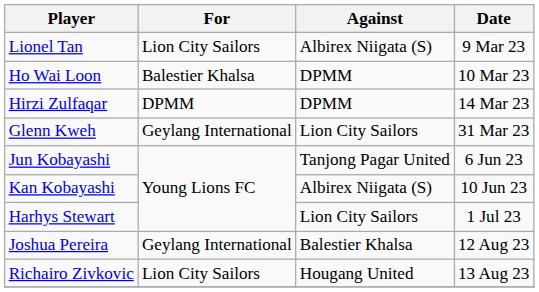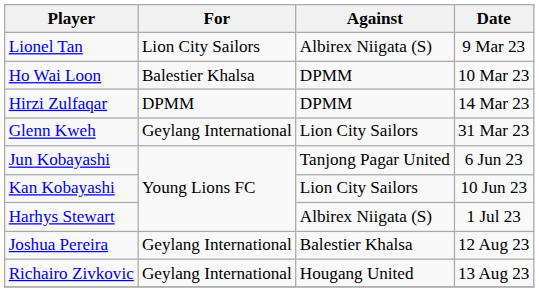Kan Kobayashi | Against: Albirex Niigata (S) -> Lion City Sailors
Harhys Stewart | Against: Lion City Sailors -> Albirex Niigata (S)
Richairo Zivkovic | For: Lion City Sailors -> Geylang International
